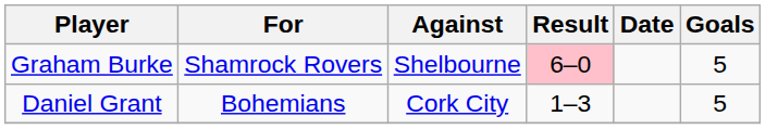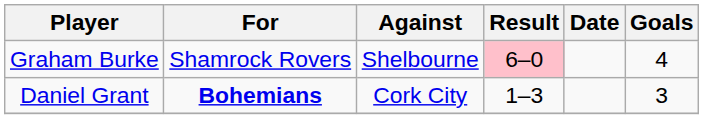Graham Burke | Goals: 5 -> 4
Daniel Grant | For: normal -> bold
Daniel Grant | Goals: 5 -> 3
